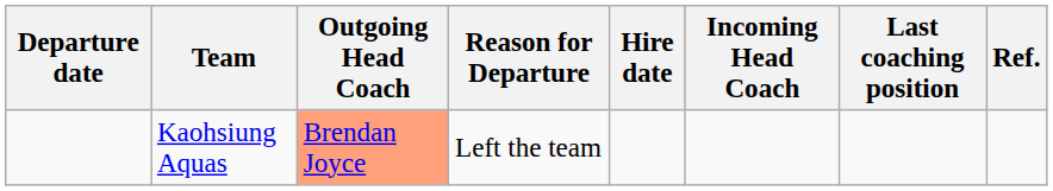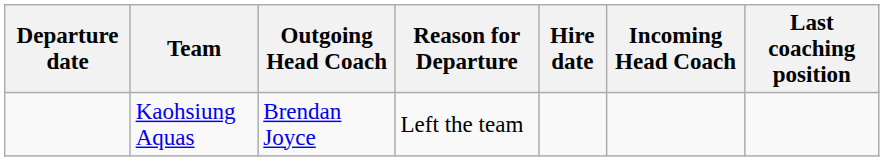- column: Ref.
Kaohsiung Aquas | Outgoing Head Coach: lightsalmon background -> no background
